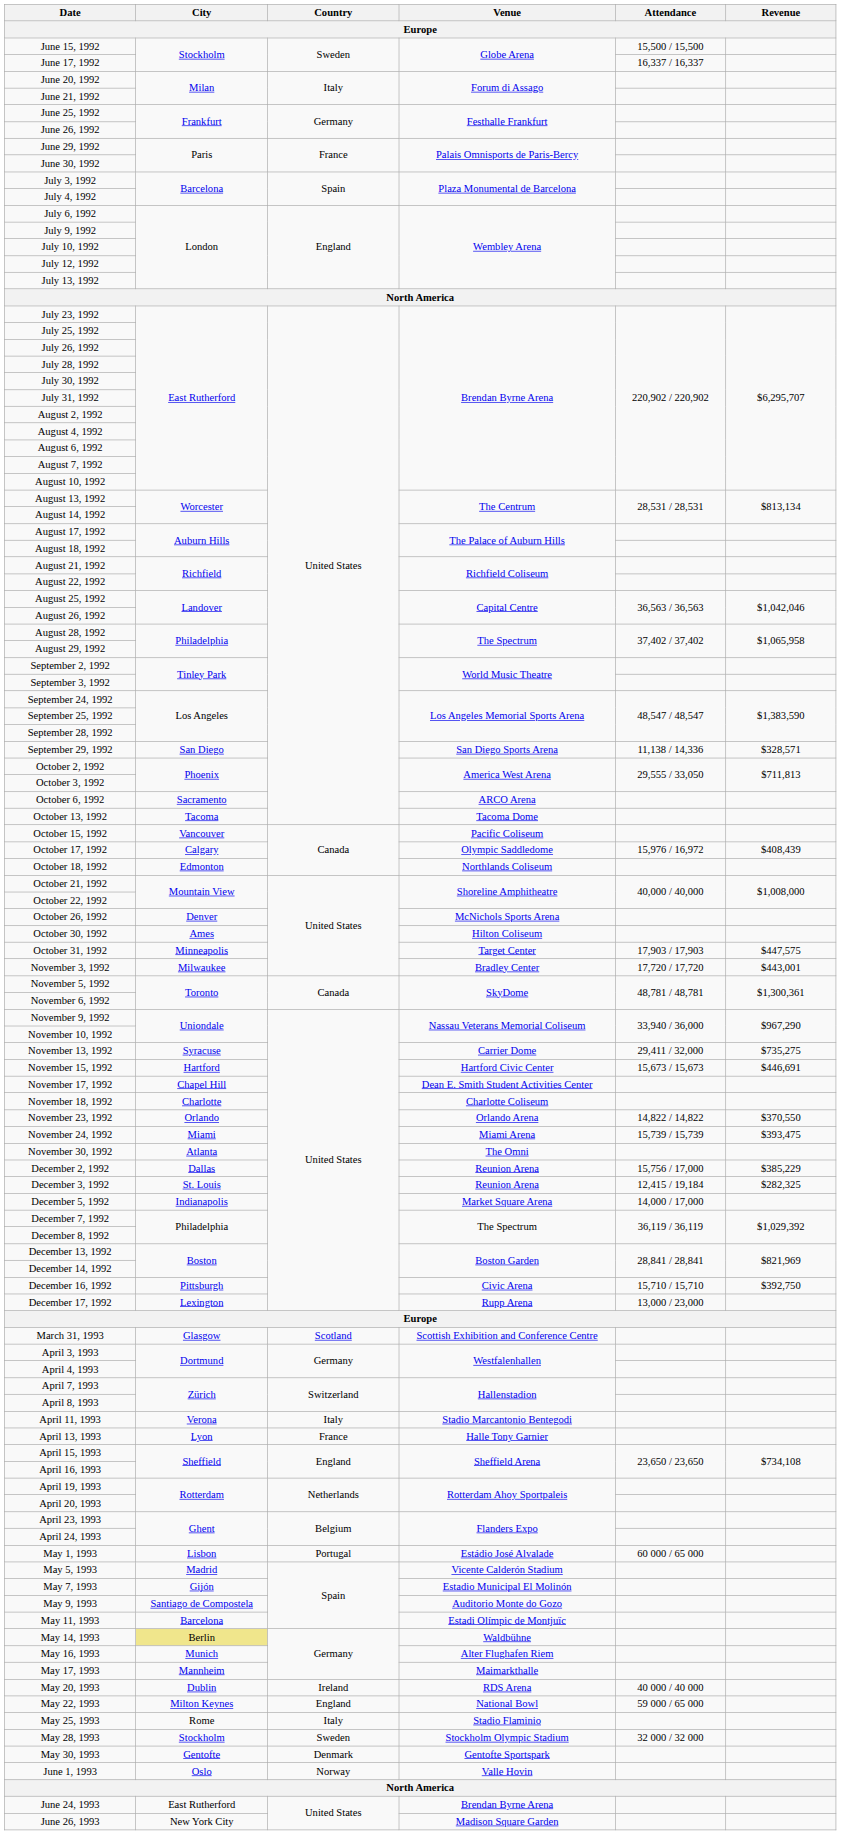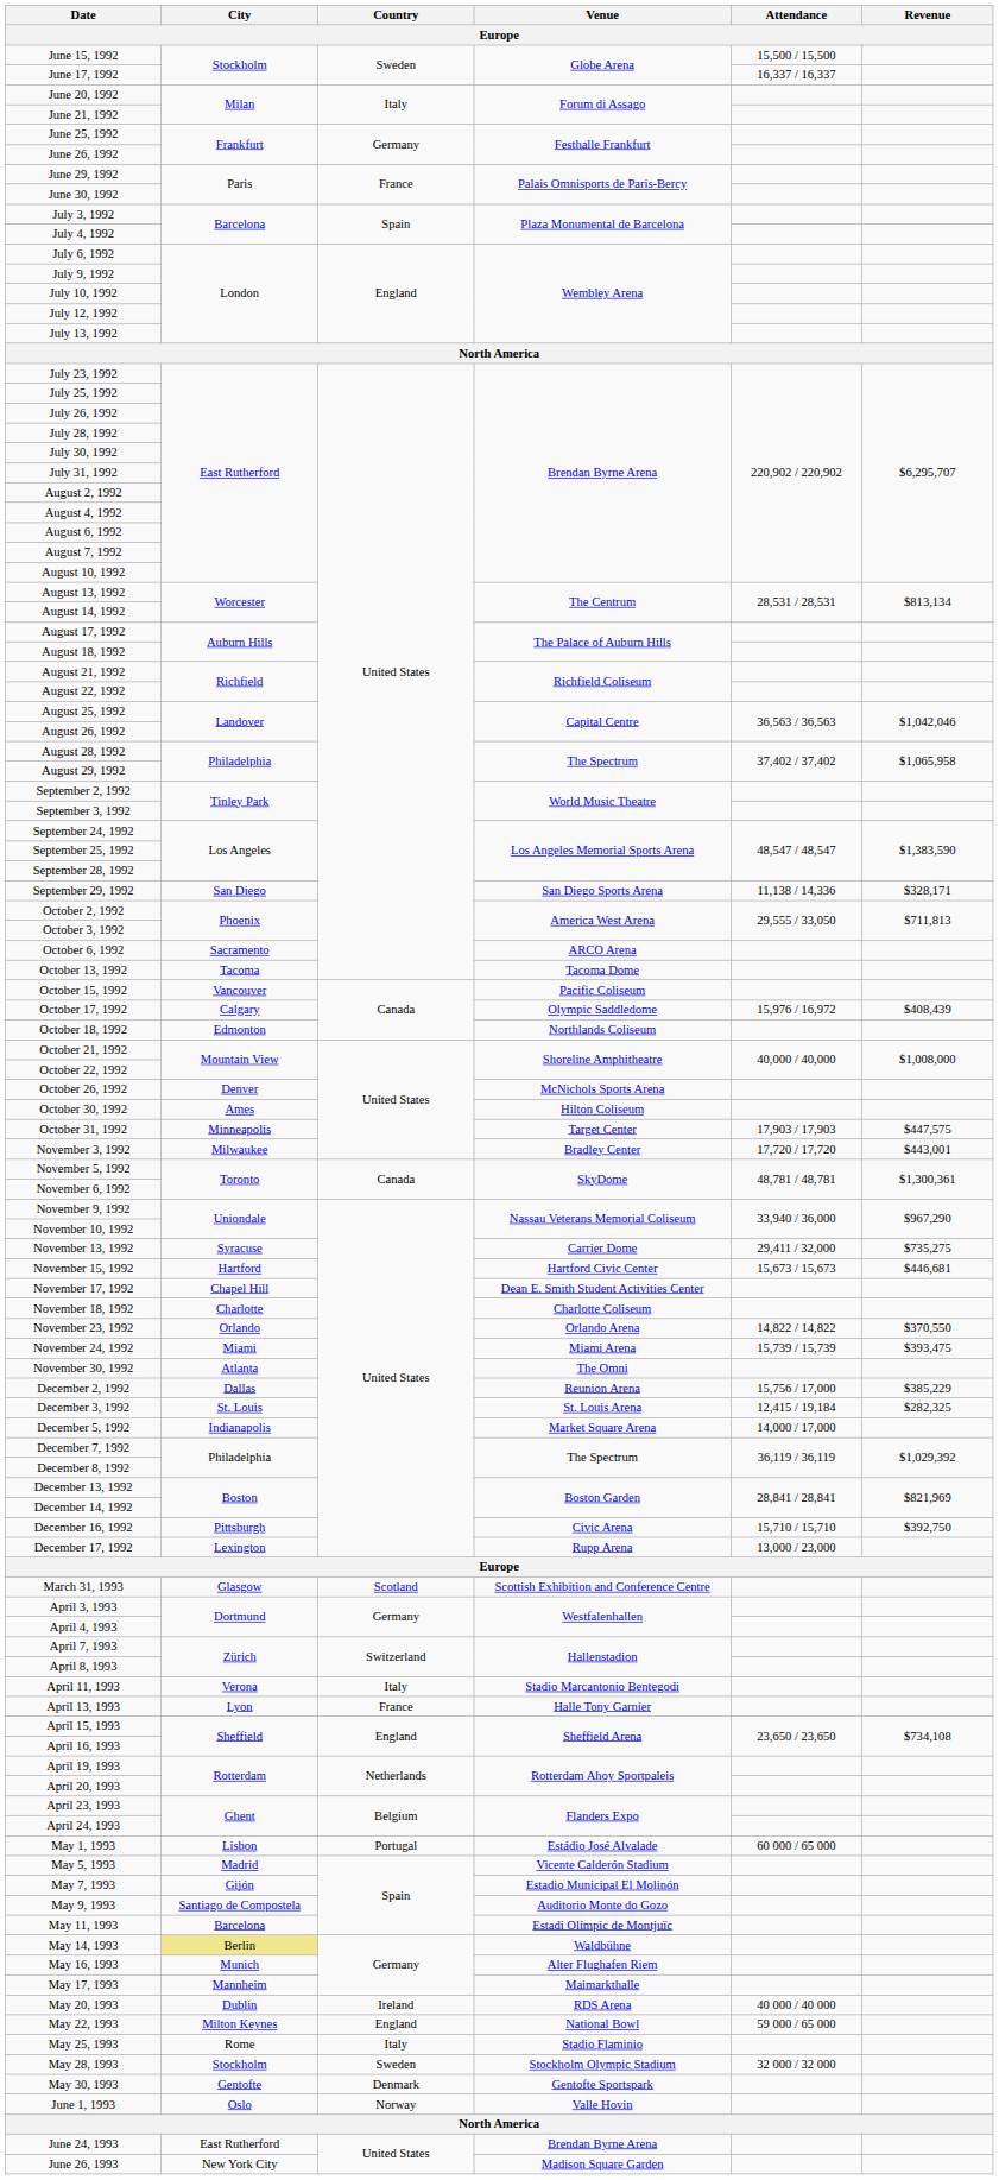September 29, 1992 | Revenue: $328,571 -> $328,171
November 15, 1992 | Revenue: $446,691 -> $446,681
December 3, 1992 | Venue: Reunion Arena -> St. Louis Arena
